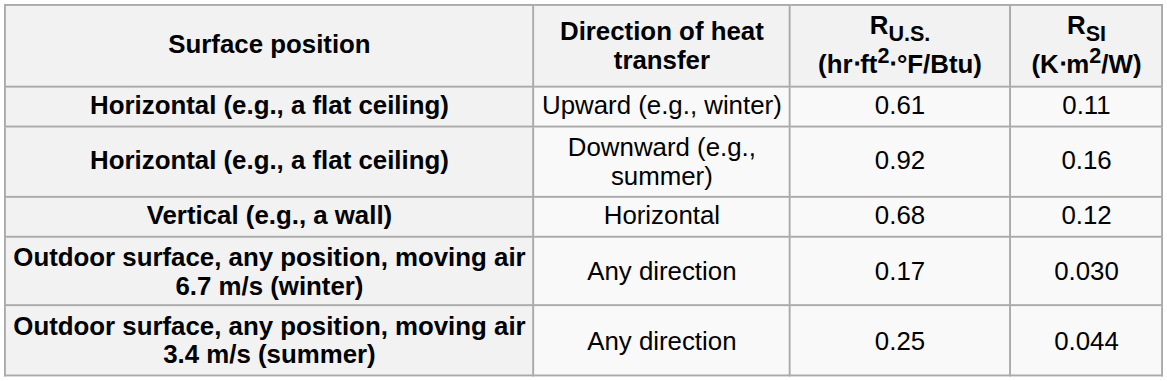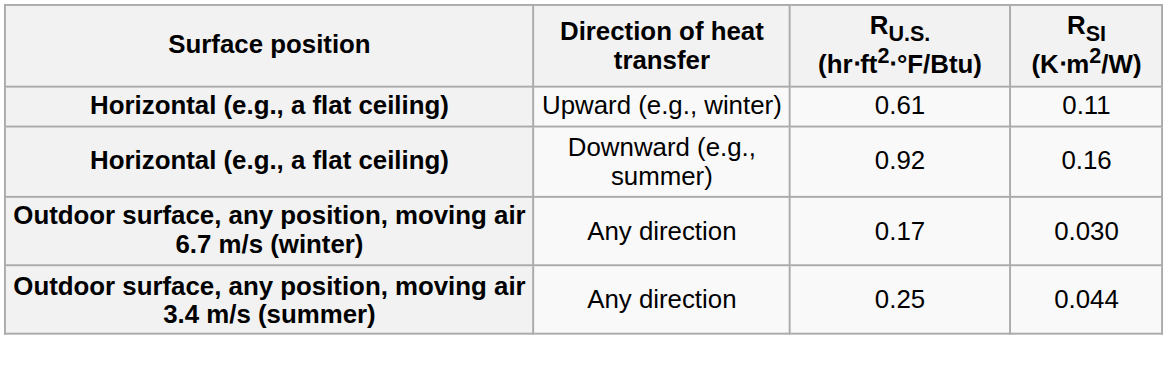- row: Vertical (e.g., a wall) | Horizontal | 0.68 | 0.12
